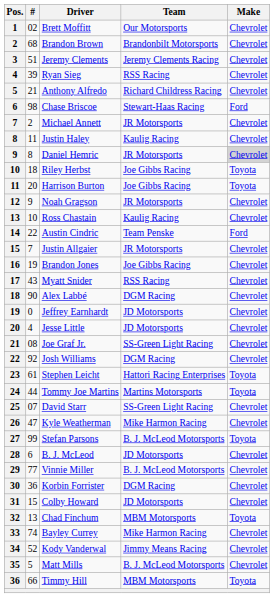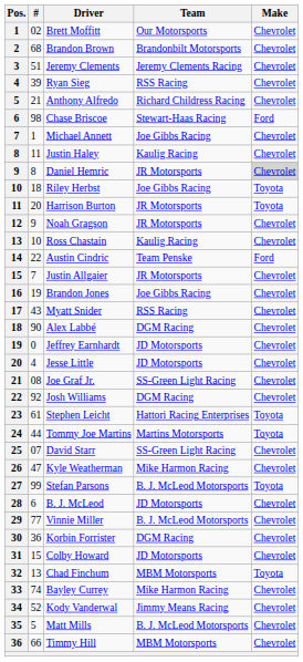Michael Annett | #: 2 -> 1
Michael Annett | Team: JR Motorsports -> Joe Gibbs Racing
Harrison Burton | Team: Joe Gibbs Racing -> JR Motorsports
Timmy Hill | Make: Toyota -> Chevrolet
